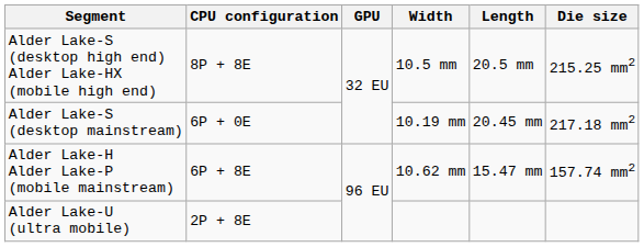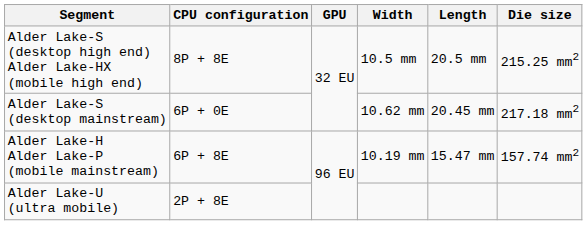Alder Lake-S (desktop mainstream) | Width: 10.19 mm -> 10.62 mm
Alder Lake-H Alder Lake-P (mobile mainstream) | Width: 10.62 mm -> 10.19 mm
